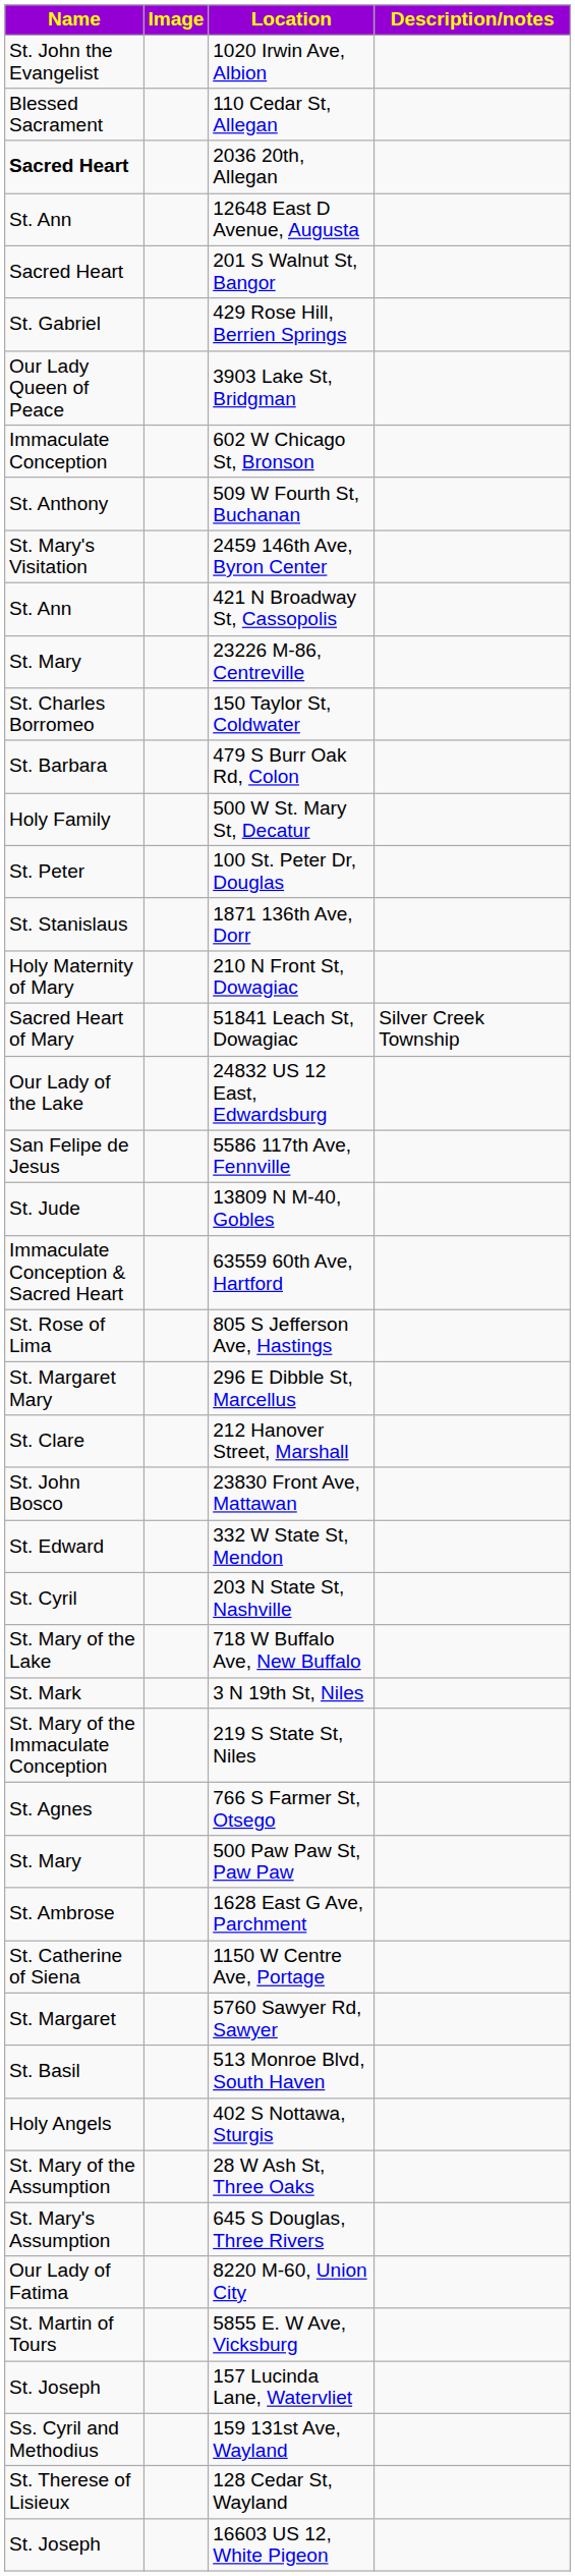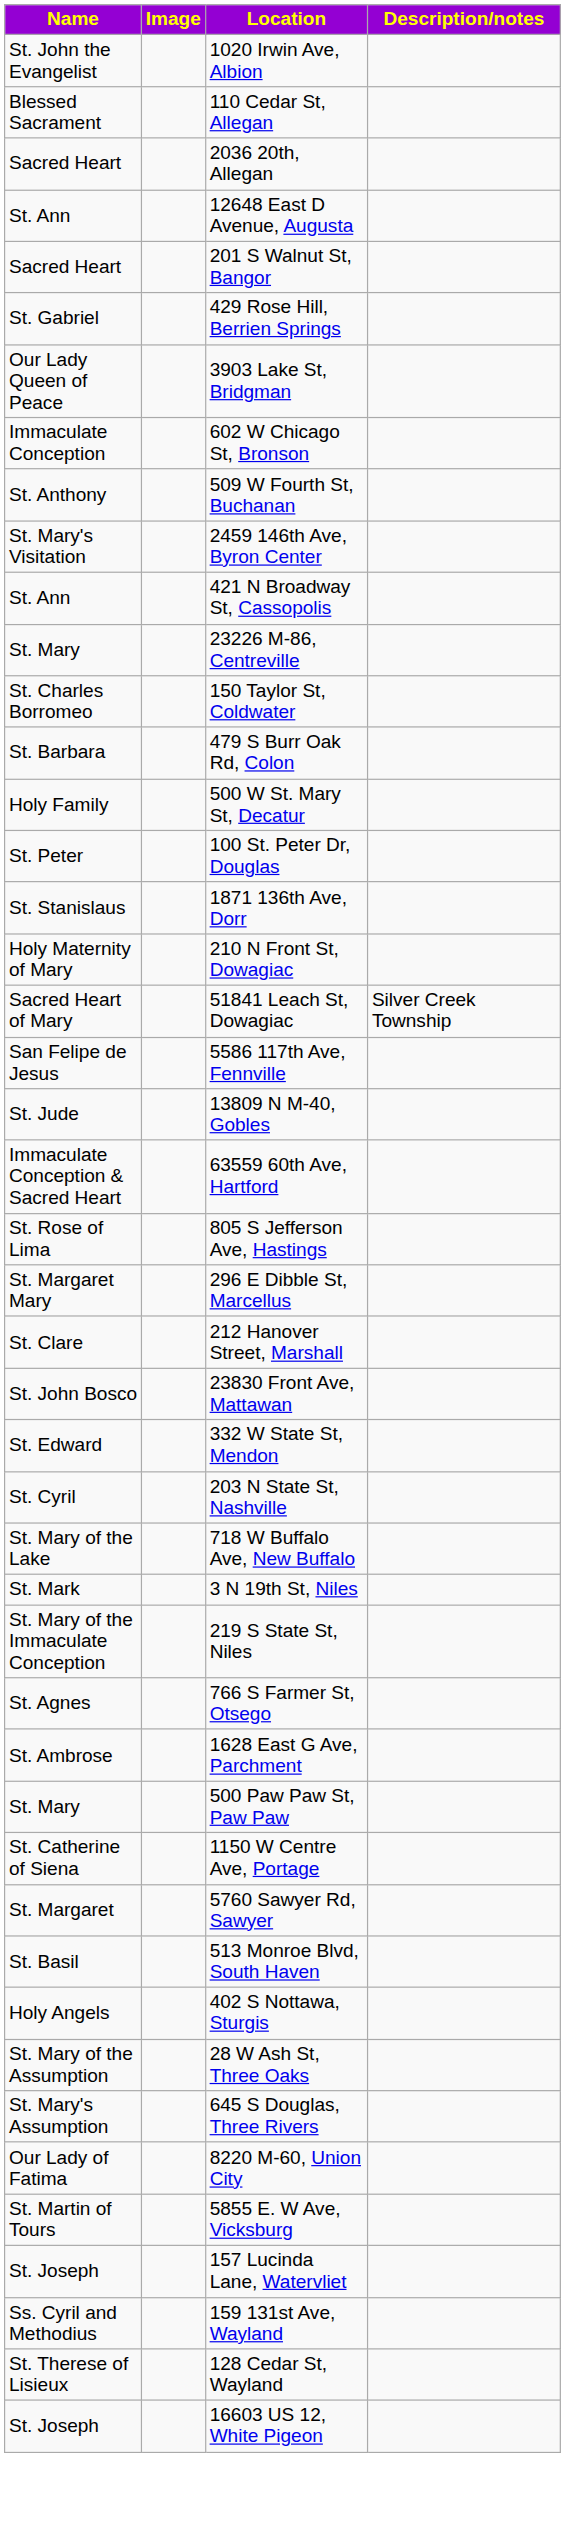2036 20th, Allegan | Name: bold -> normal
- row: Our Lady of the Lake | 24832 US 12 East, Edwardsburg
rows swapped: 1628 East G Ave, Parchment <-> 500 Paw Paw St, Paw Paw
